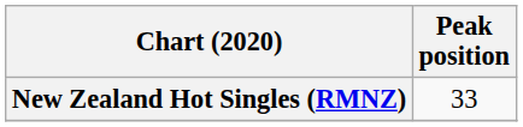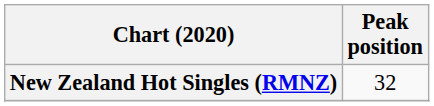New Zealand Hot Singles (RMNZ) | Peak position: 33 -> 32
